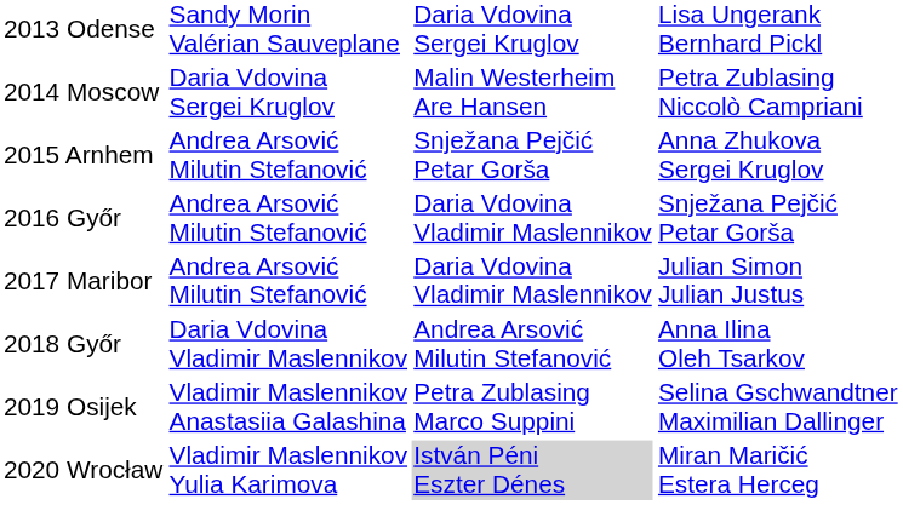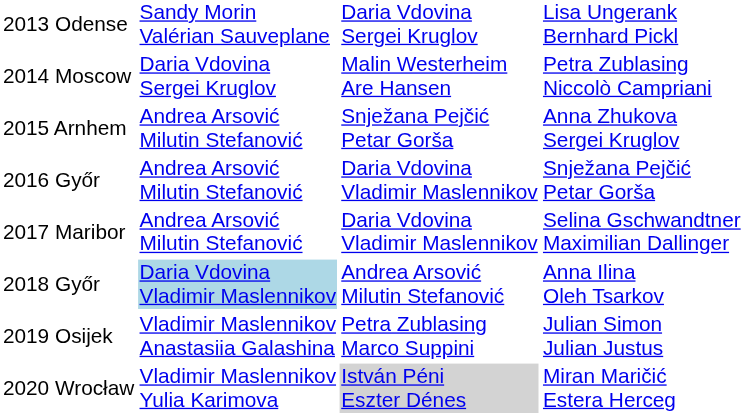2017 Maribor | column 4: Julian Simon Julian Justus -> Selina Gschwandtner Maximilian Dallinger
2018 Győr | column 2: no background -> lightblue background
2019 Osijek | column 4: Selina Gschwandtner Maximilian Dallinger -> Julian Simon Julian Justus
